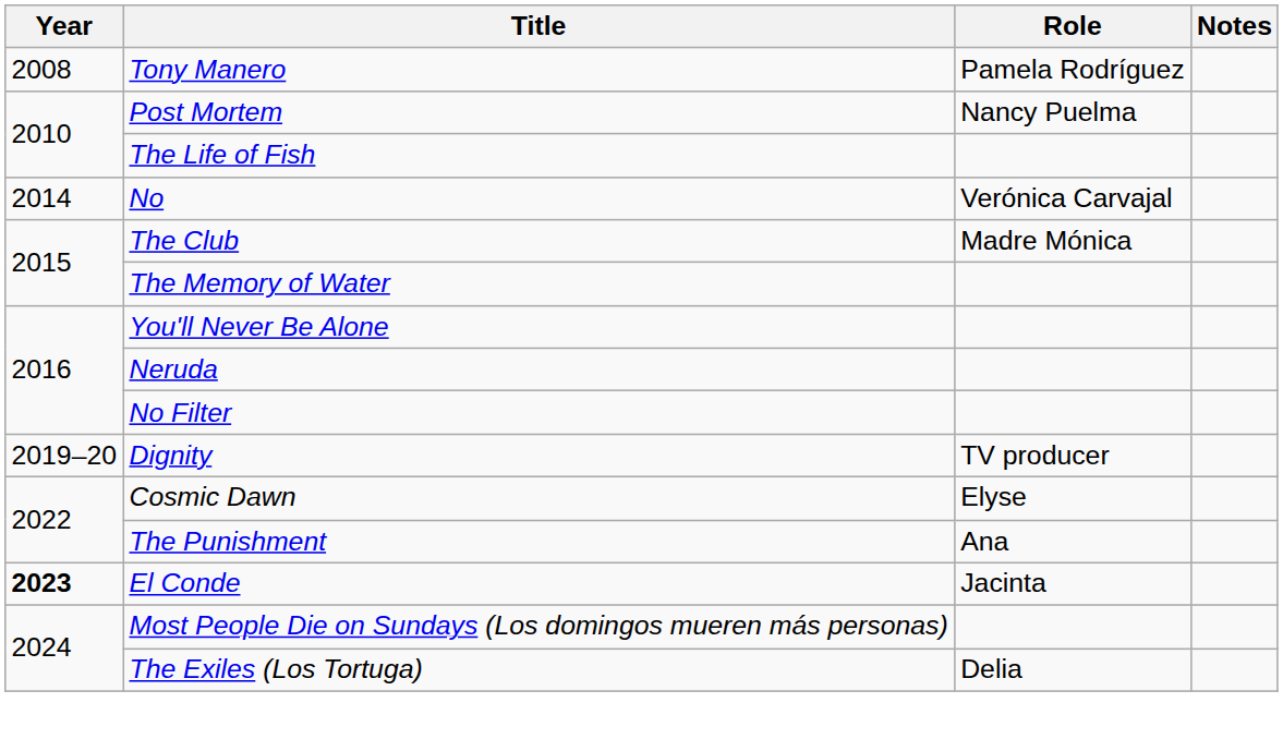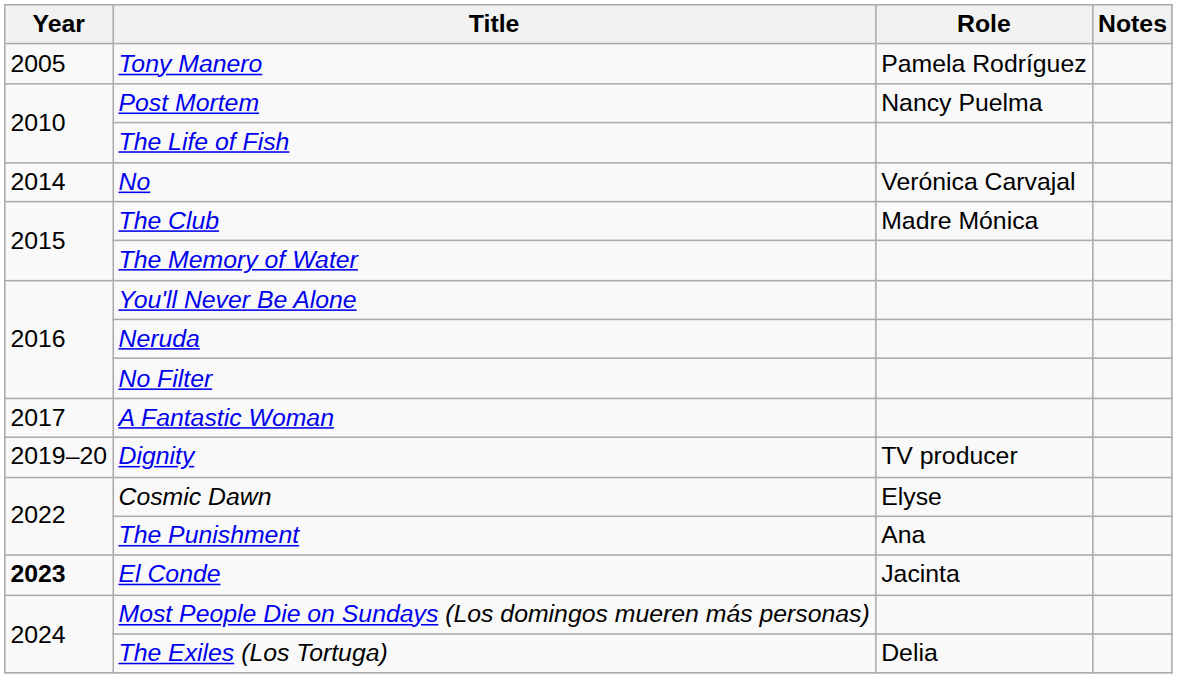Tony Manero | Year: 2008 -> 2005
+ row: 2017 | A Fantastic Woman
